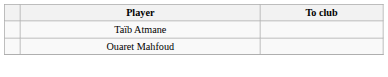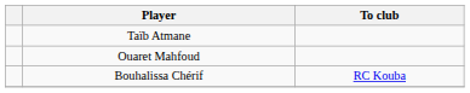+ row: Bouhalissa Chérif | RC Kouba
